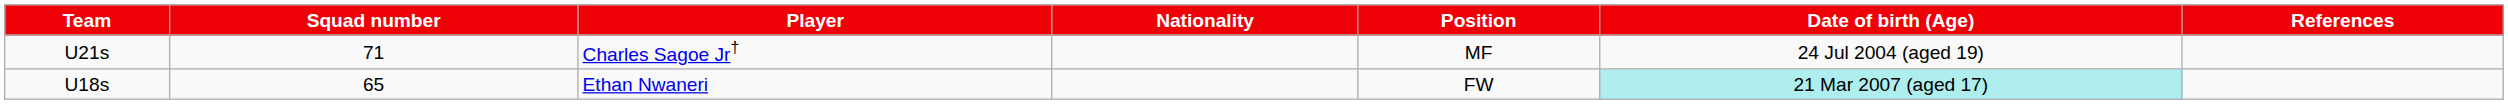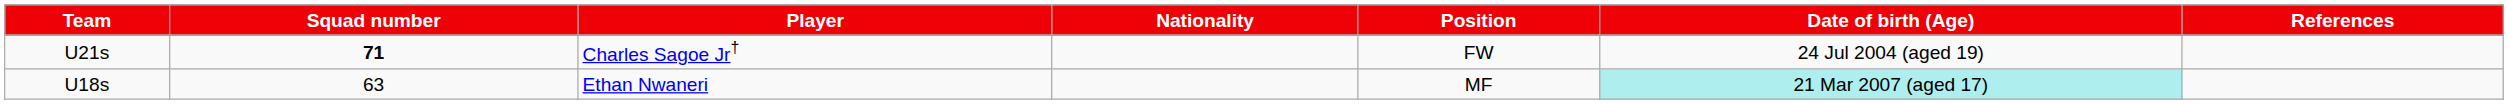U21s | Squad number: normal -> bold
U21s | Position: MF -> FW
U18s | Squad number: 65 -> 63
U18s | Position: FW -> MF
